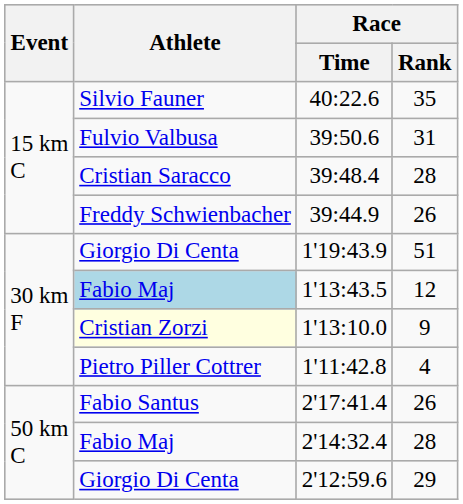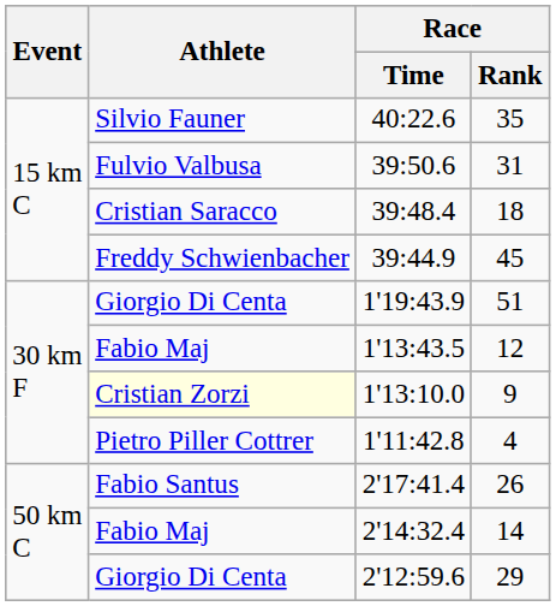39:48.4 | Race / Rank: 28 -> 18
39:44.9 | Race / Rank: 26 -> 45
1'13:43.5 | Athlete: lightblue background -> no background
2'14:32.4 | Race / Rank: 28 -> 14
